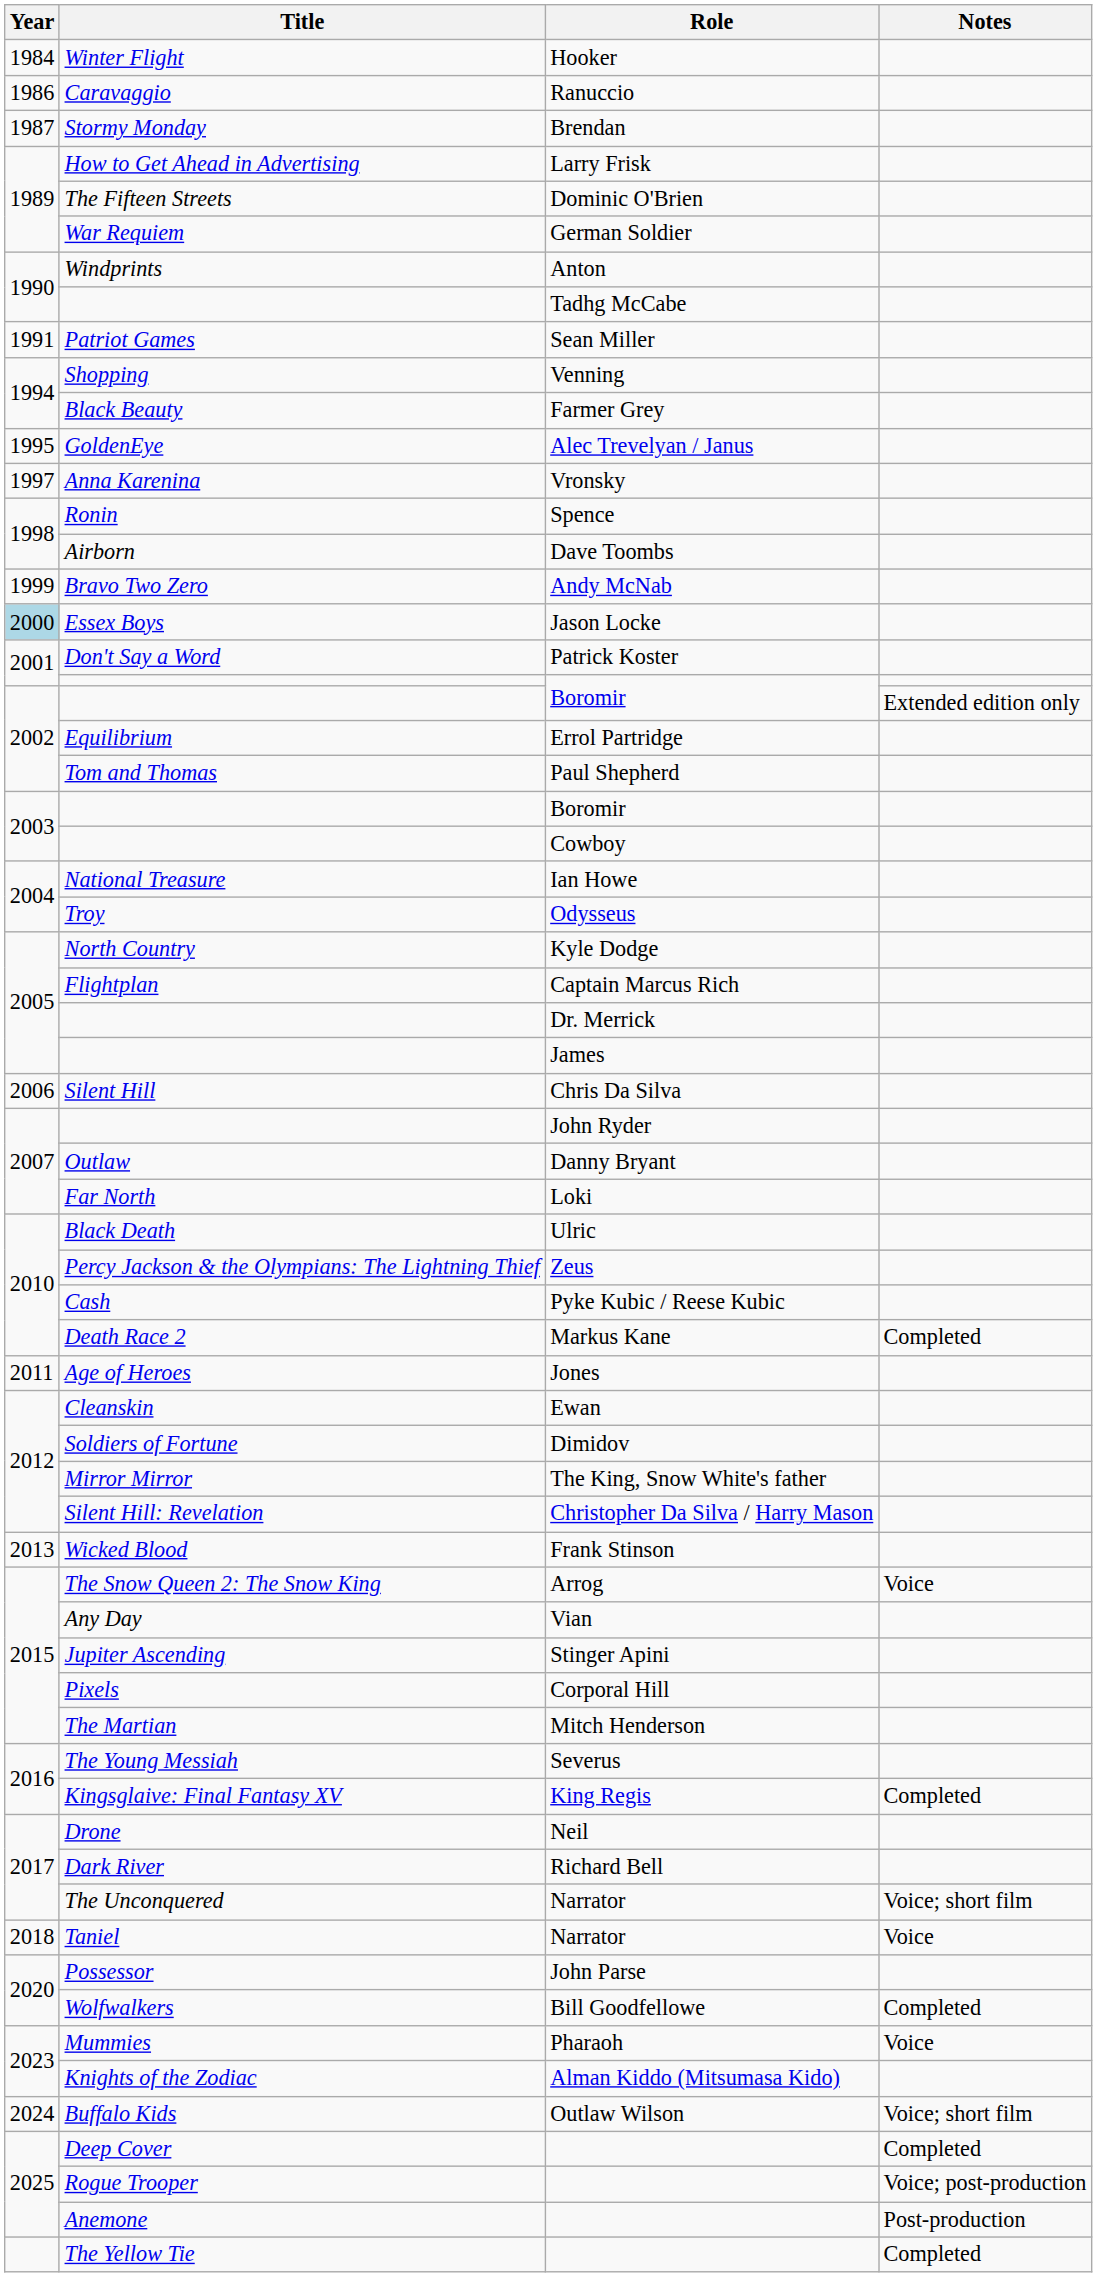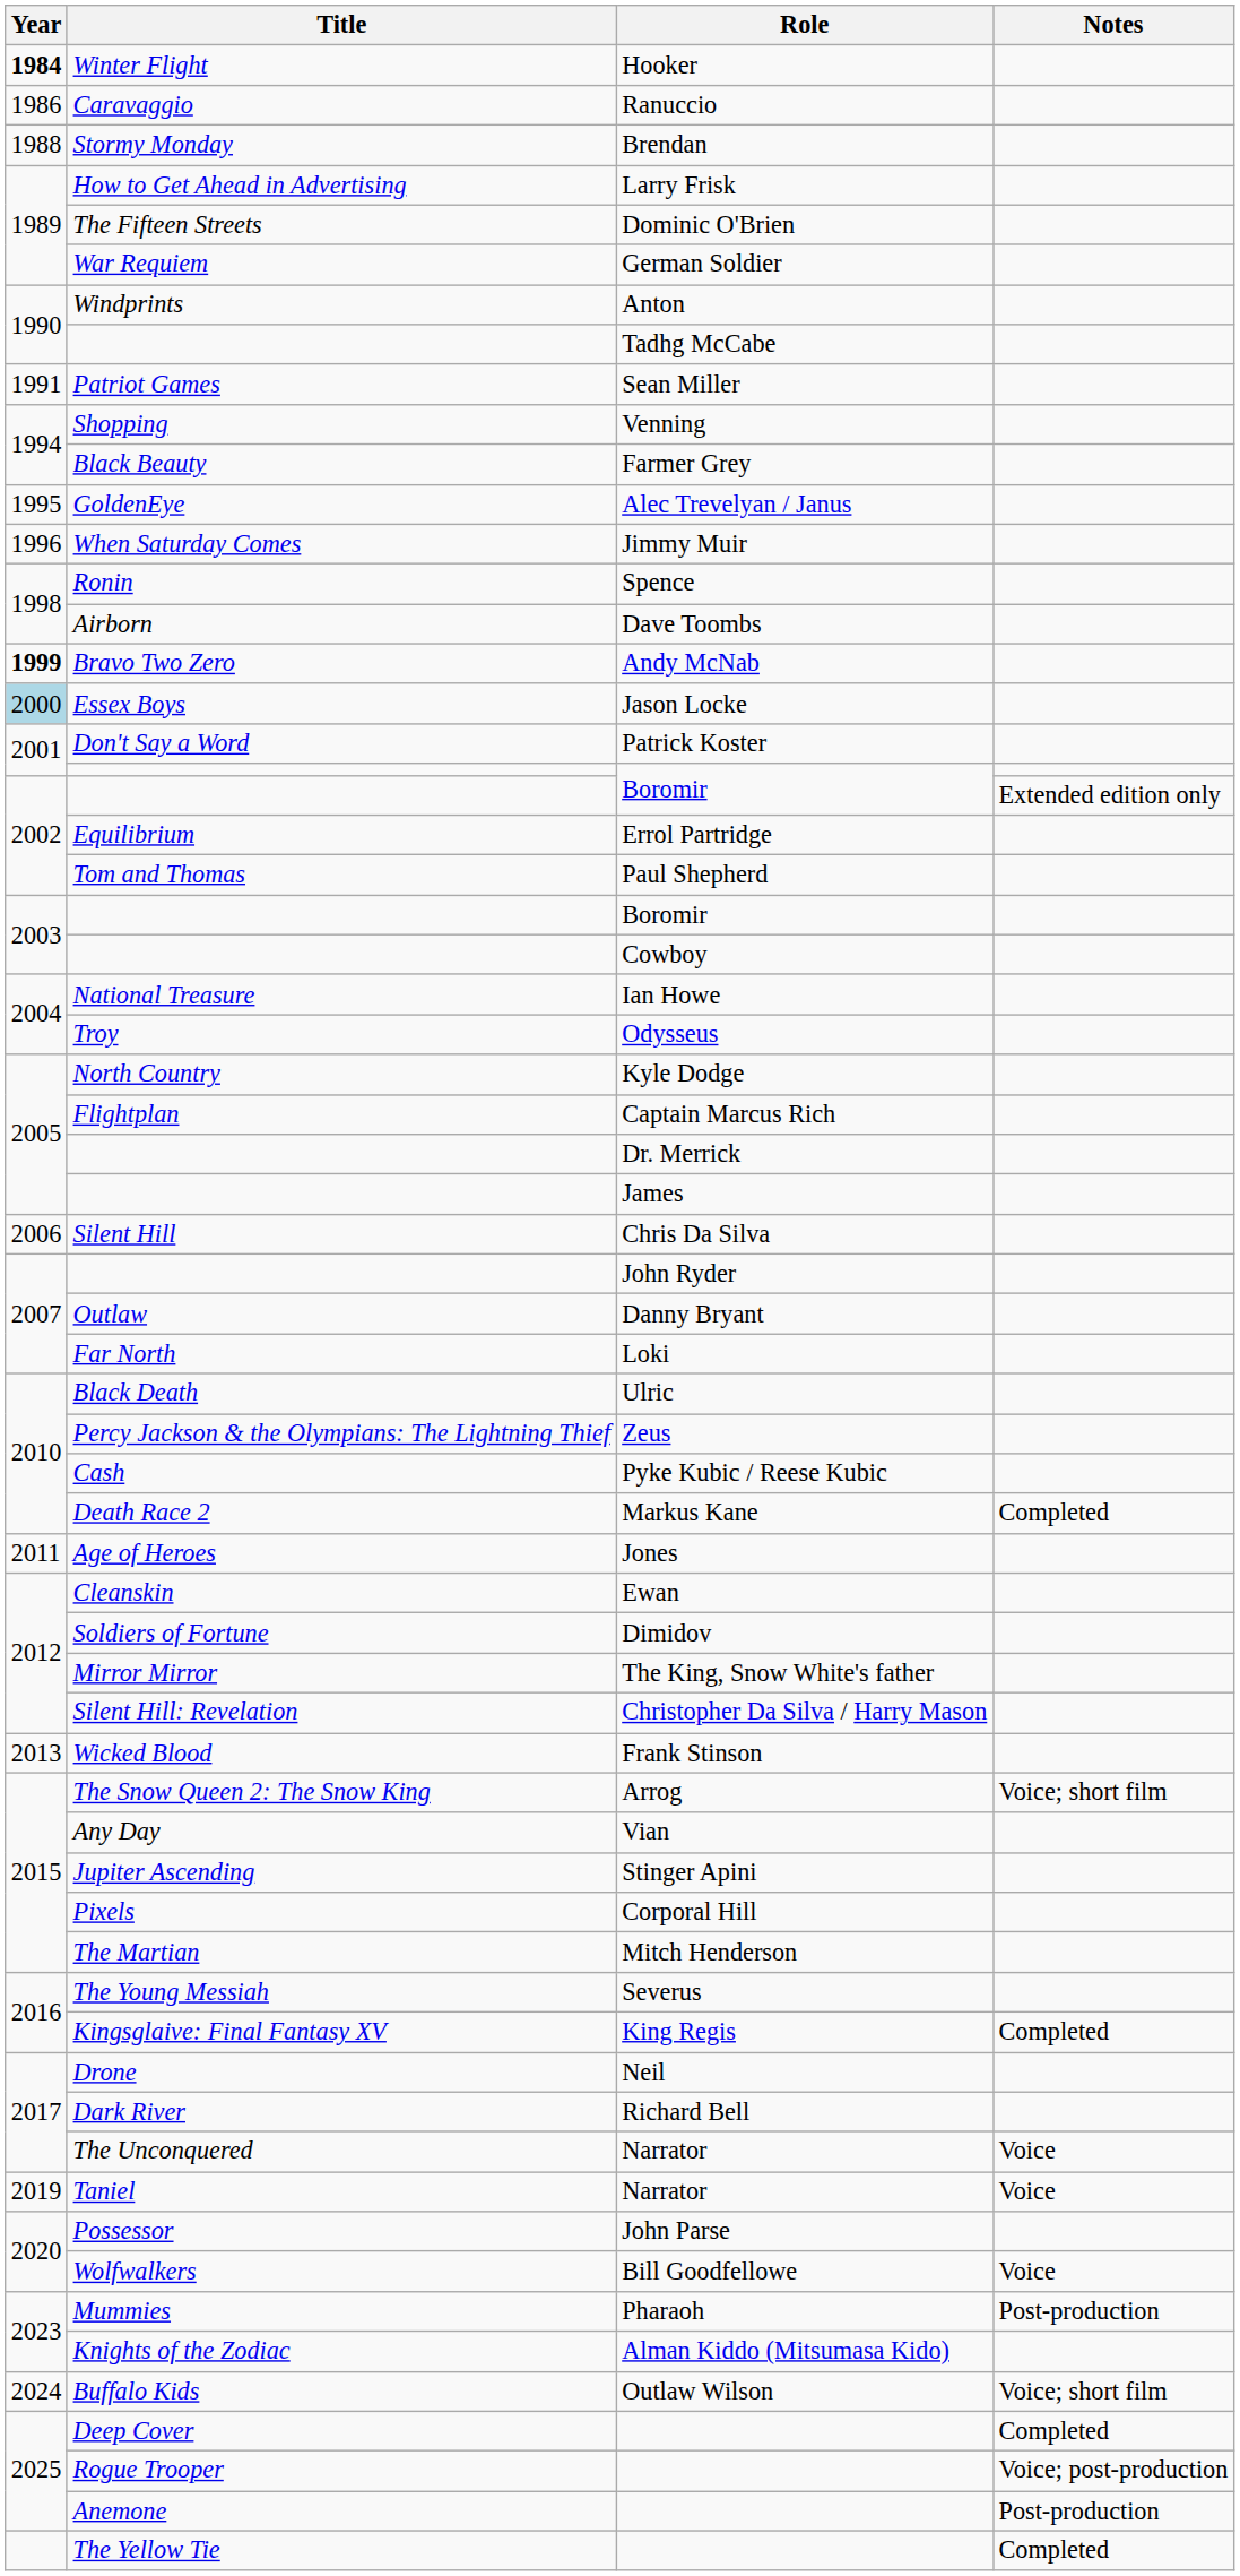Hooker | Year: normal -> bold
Brendan | Year: 1987 -> 1988
+ row: 1996 | When Saturday Comes | Jimmy Muir
- row: 1997 | Anna Karenina | Vronsky
Andy McNab | Year: normal -> bold
Arrog | Notes: Voice -> Voice; short film
The Unconquered / Narrator | Notes: Voice; short film -> Voice
Taniel / Narrator | Year: 2018 -> 2019
Bill Goodfellowe | Notes: Completed -> Voice
Pharaoh | Notes: Voice -> Post-production
